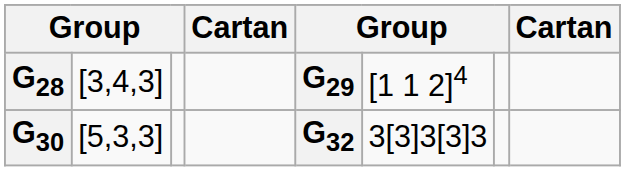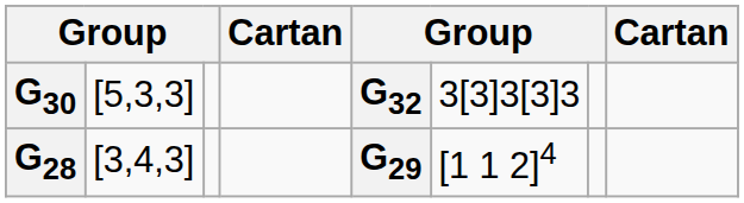rows swapped: G28 <-> G30
